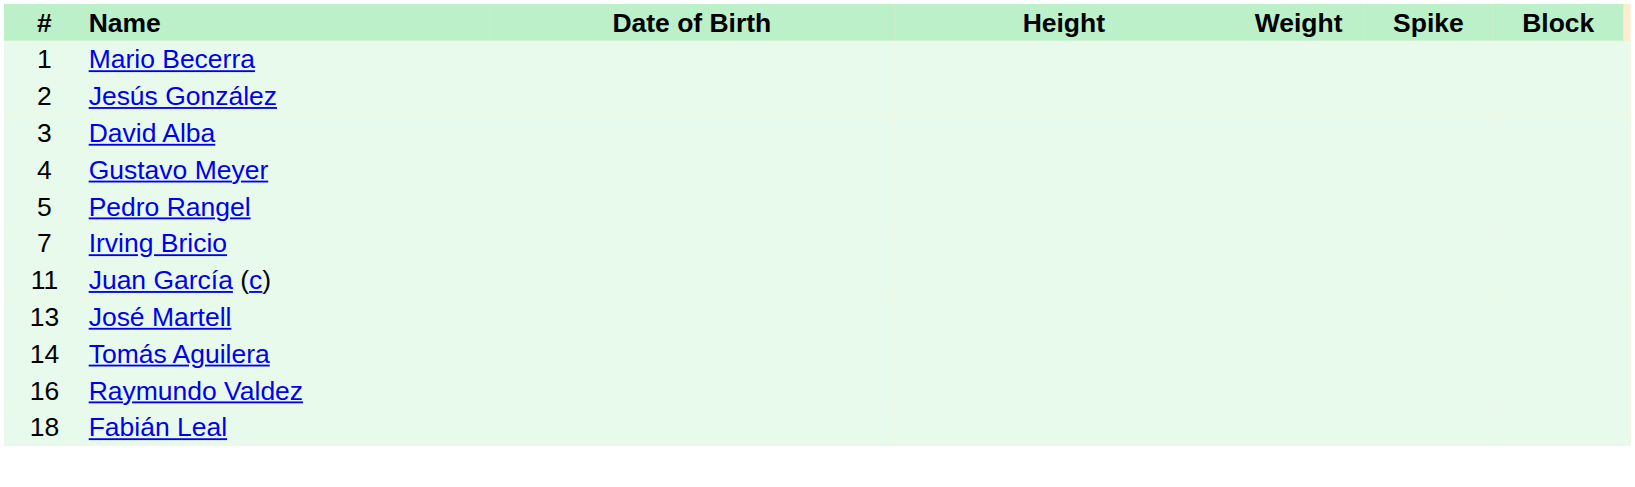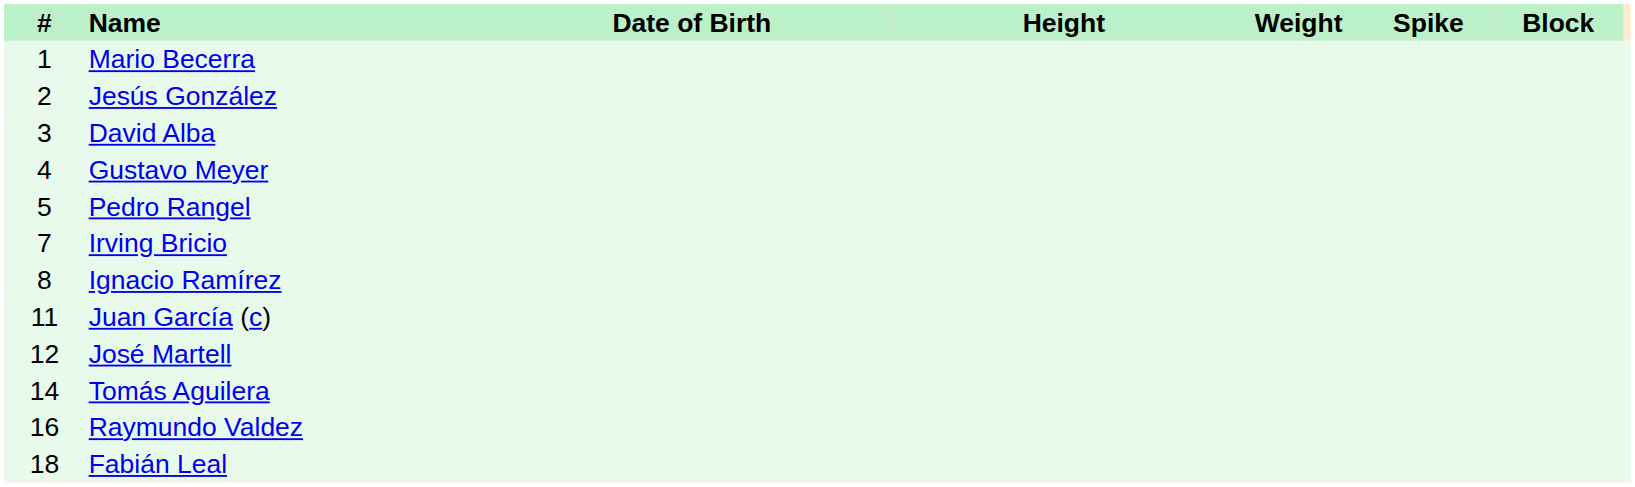+ row: 8 | Ignacio Ramírez
José Martell | #: 13 -> 12
